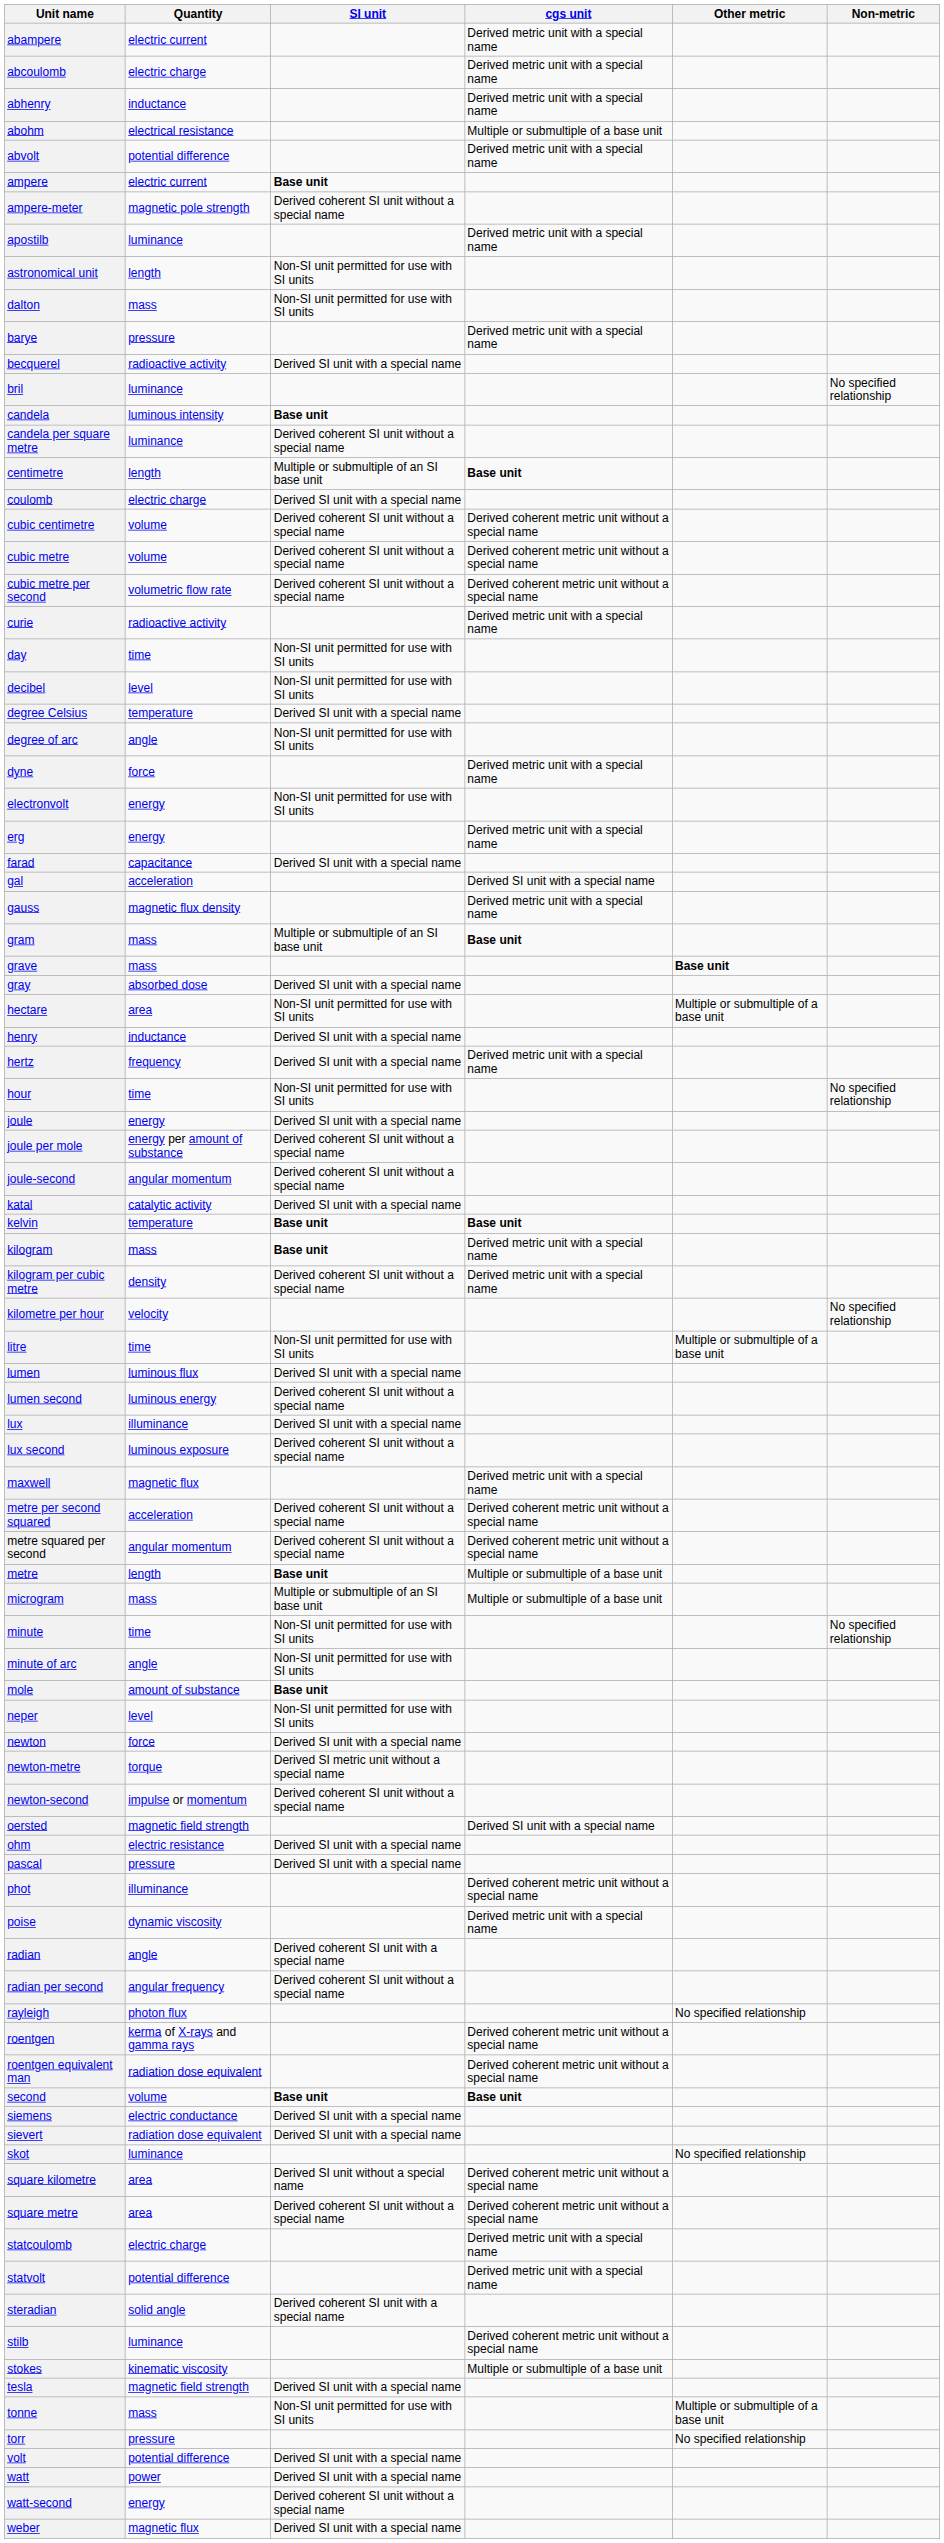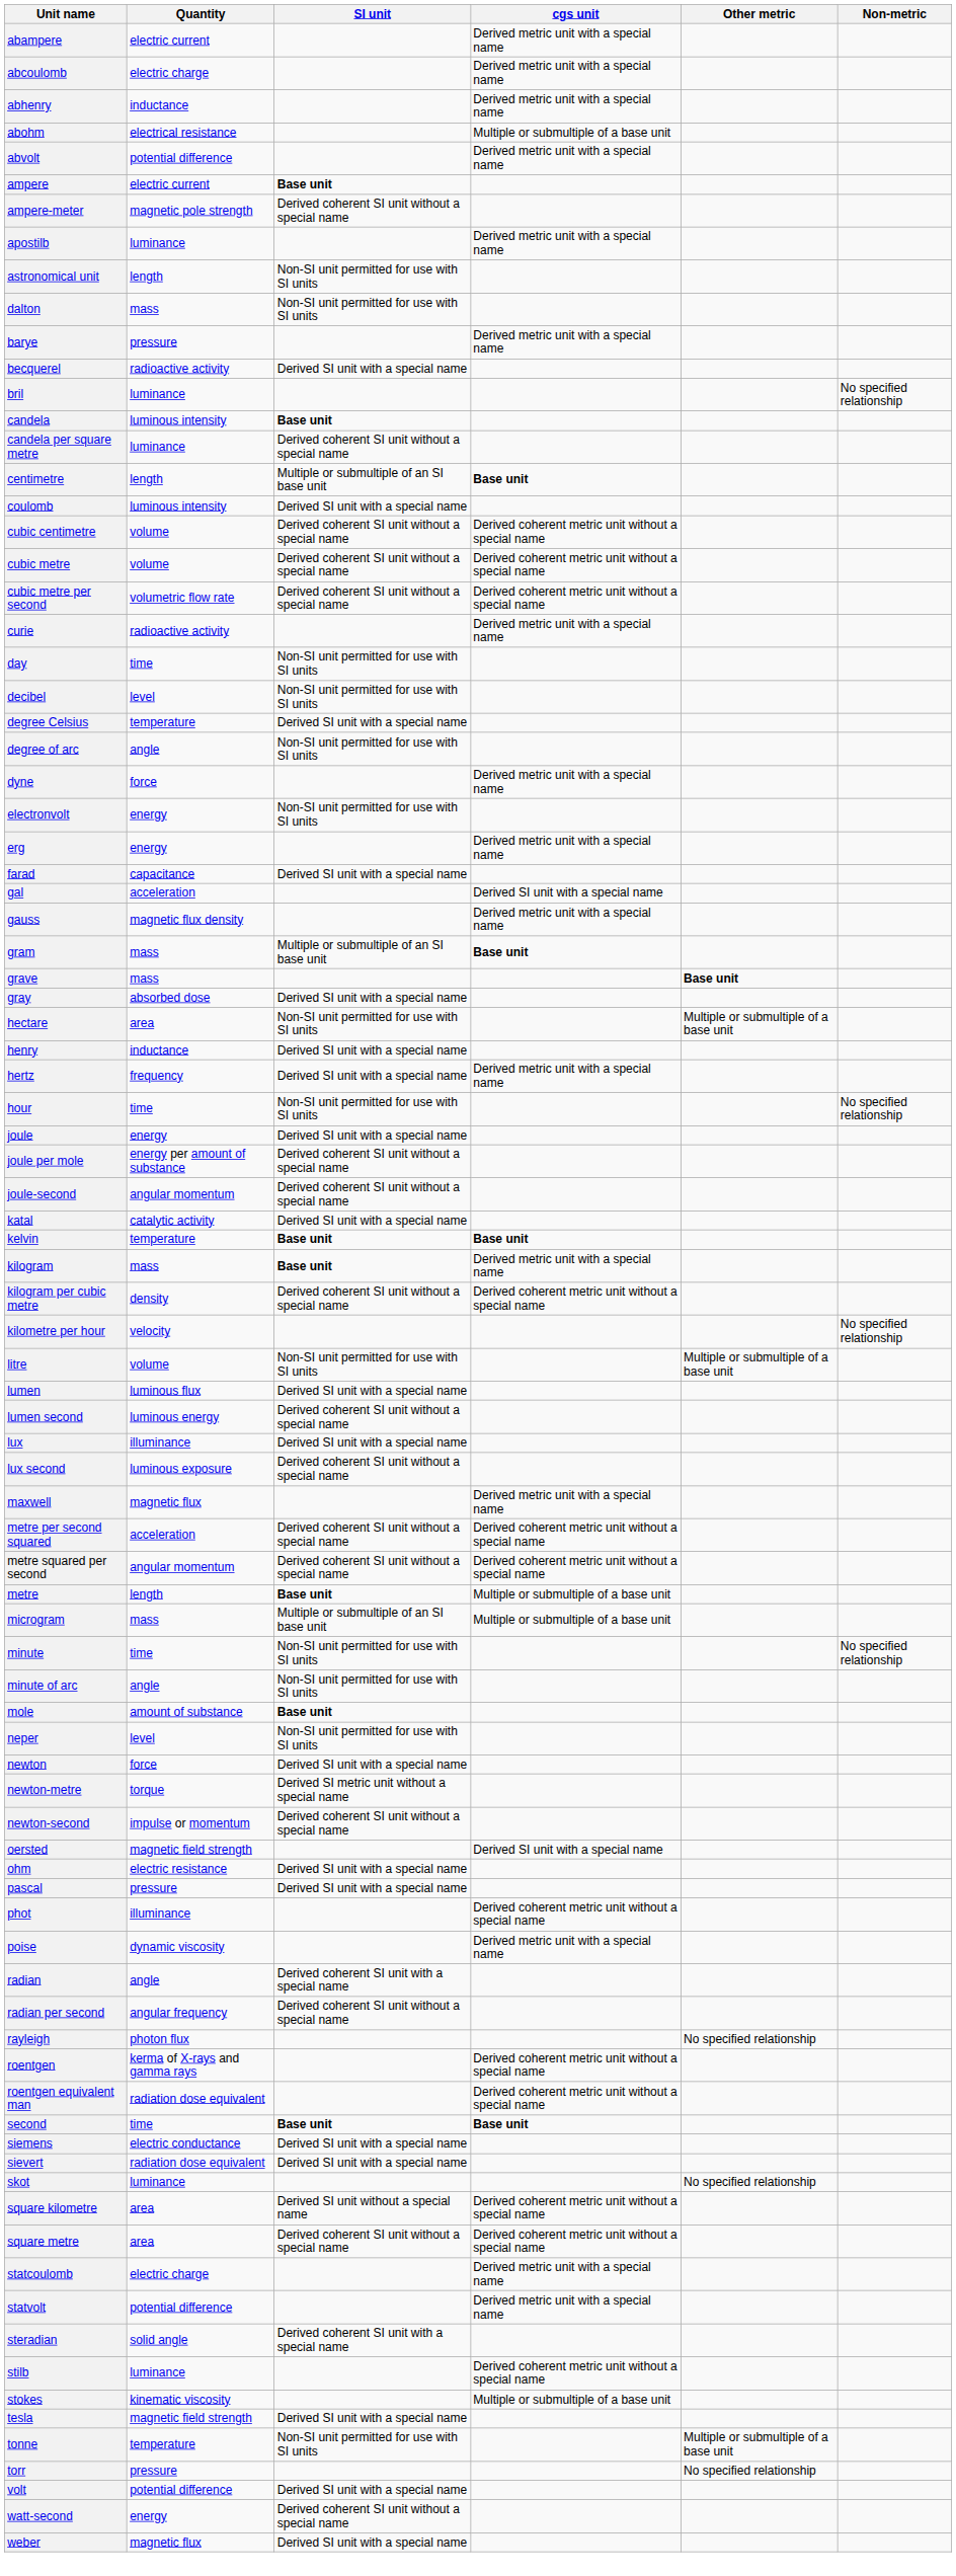coulomb | Quantity: electric charge -> luminous intensity
kilogram per cubic metre | cgs unit: Derived metric unit with a special name -> Derived coherent metric unit without a special name
litre | Quantity: time -> volume
second | Quantity: volume -> time
tonne | Quantity: mass -> temperature
- row: watt | power | Derived SI unit with a special name
